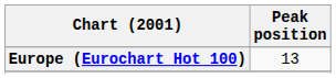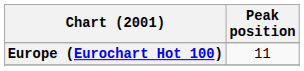Europe (Eurochart Hot 100) | Peak position: 13 -> 11
